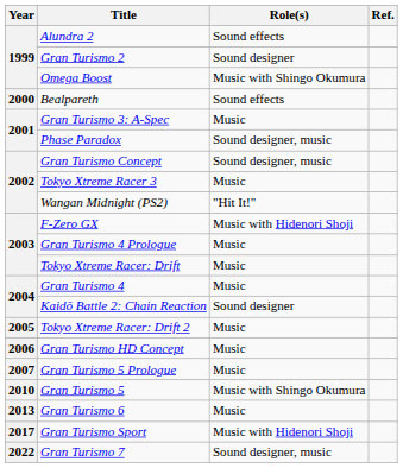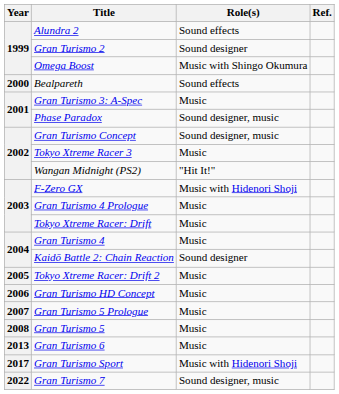Gran Turismo 5 | Year: 2010 -> 2008
Gran Turismo 5 | Role(s): Music with Shingo Okumura -> Music
